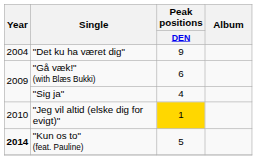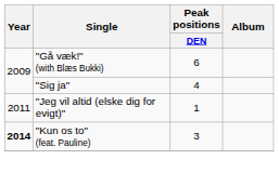- row: 2004 | "Det ku ha været dig" | 9
"Jeg vil altid (elske dig for evigt)" | Year: 2010 -> 2011
"Jeg vil altid (elske dig for evigt)" | Peak positions / DEN: gold background -> no background
"Kun os to" (feat. Pauline) | Peak positions / DEN: 5 -> 3
